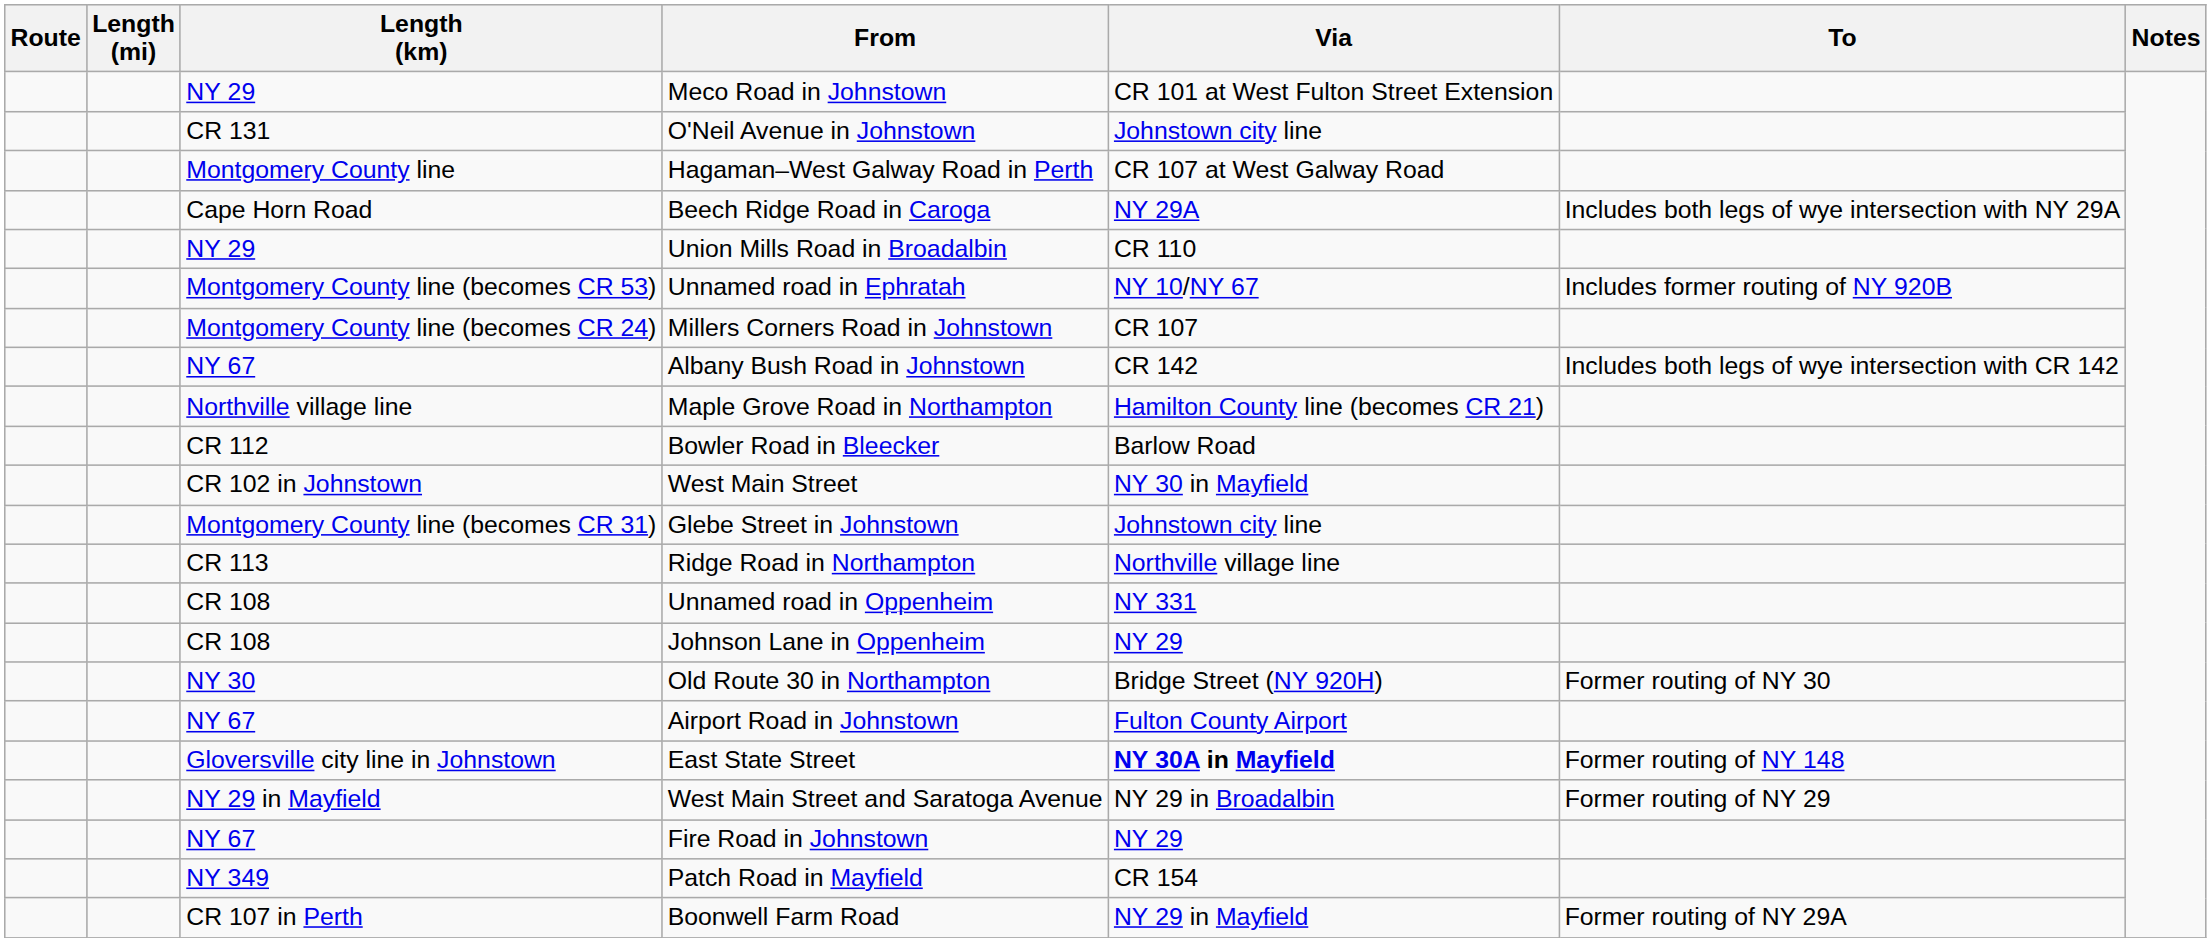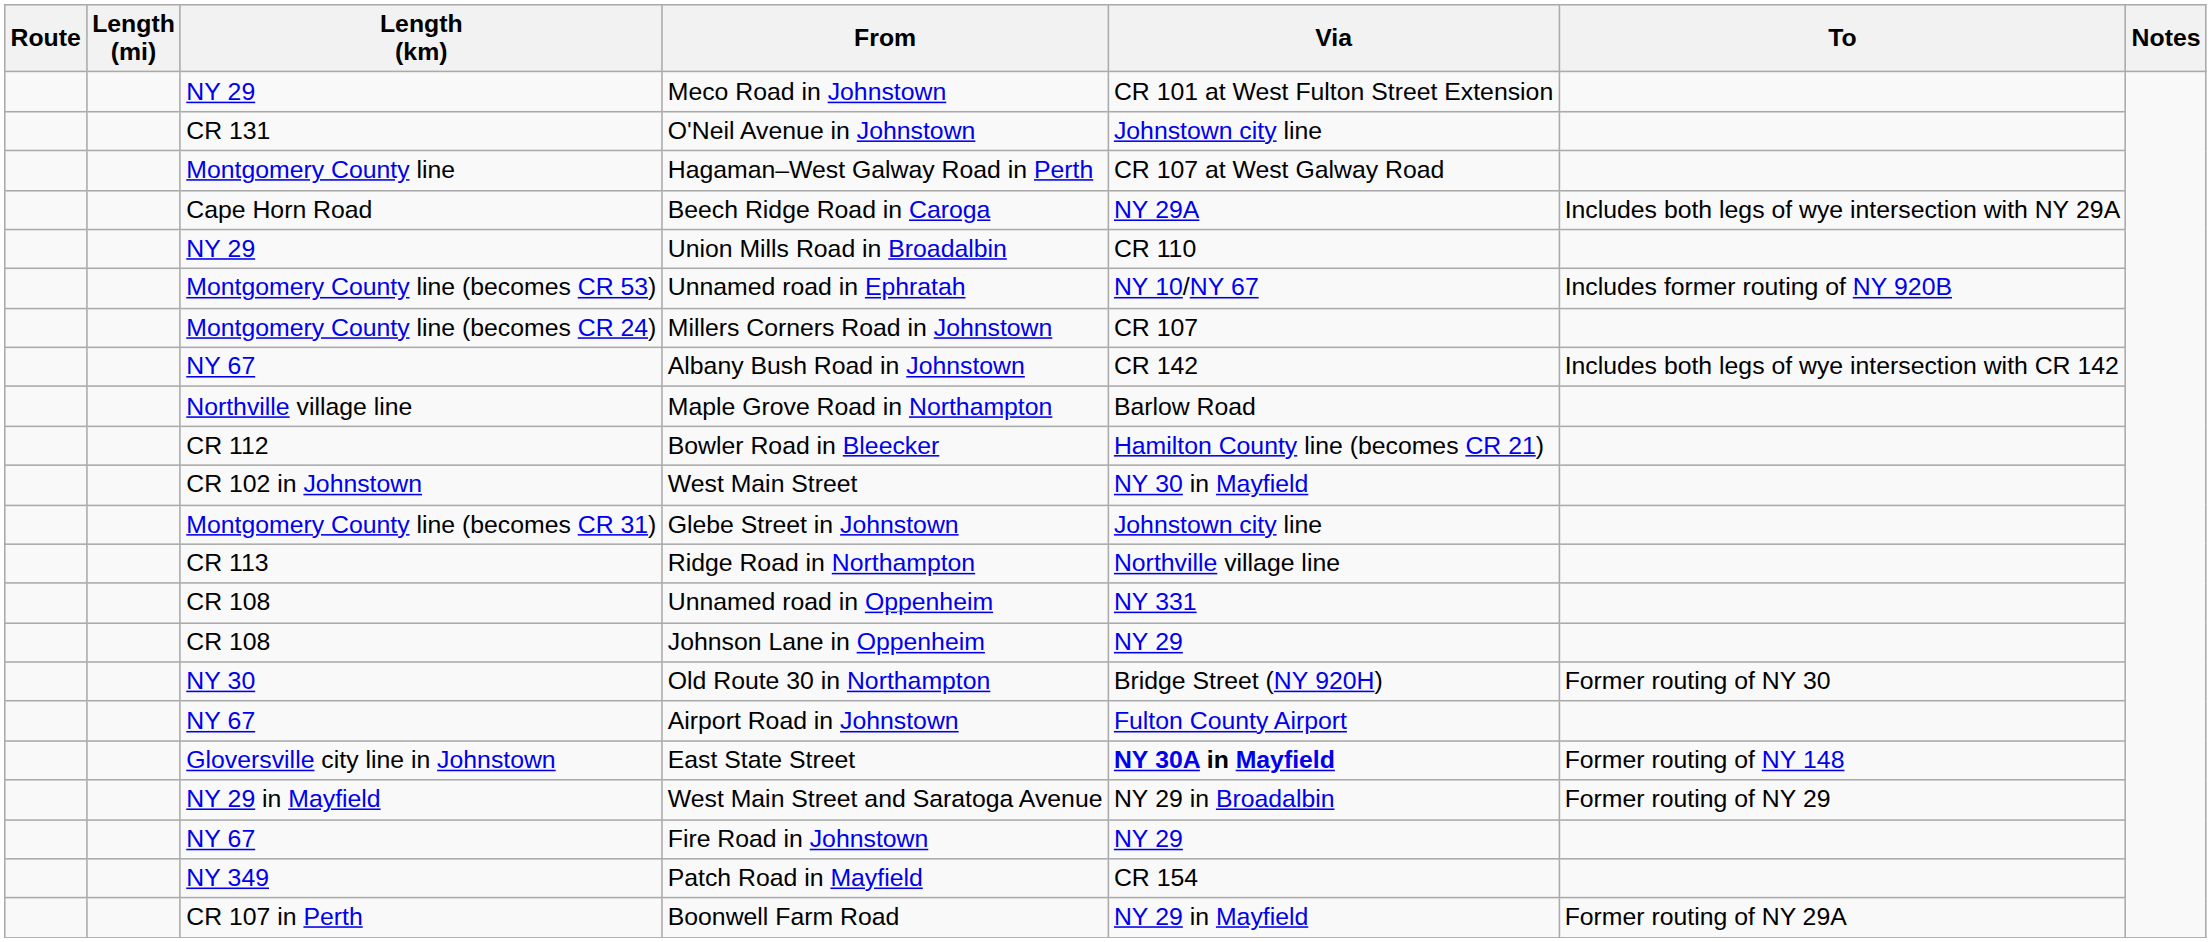Maple Grove Road in Northampton | Via: Hamilton County line (becomes CR 21) -> Barlow Road
Bowler Road in Bleecker | Via: Barlow Road -> Hamilton County line (becomes CR 21)
